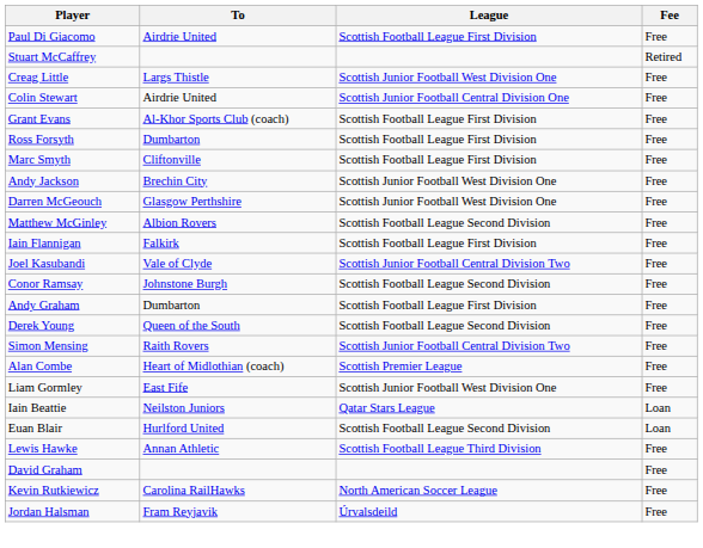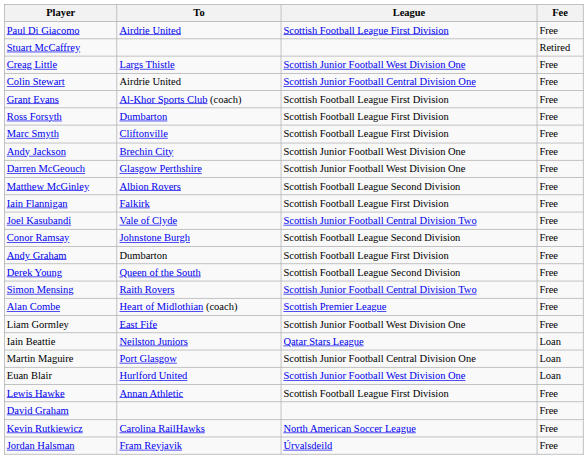+ row: Martin Maguire | Port Glasgow | Scottish Junior Football Central Division One | Loan
Euan Blair | League: Scottish Football League Second Division -> Scottish Junior Football West Division One
Lewis Hawke | League: Scottish Football League Third Division -> Scottish Football League First Division
